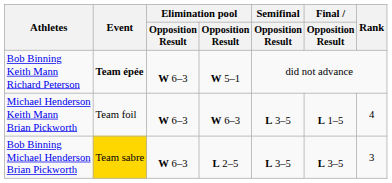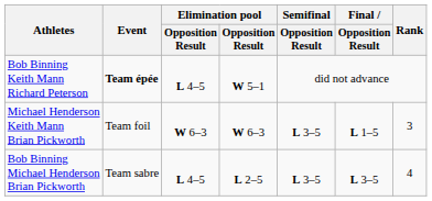Bob Binning Keith Mann Richard Peterson | column 3: W 6–3 -> L 4–5
Michael Henderson Keith Mann Brian Pickworth | Rank: 4 -> 3
Bob Binning Michael Henderson Brian Pickworth | Event: gold background -> no background
Bob Binning Michael Henderson Brian Pickworth | column 3: W 6–3 -> L 4–5
Bob Binning Michael Henderson Brian Pickworth | Rank: 3 -> 4
